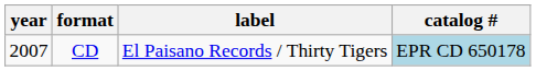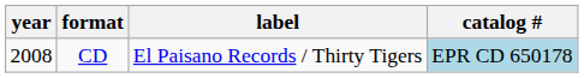CD | year: 2007 -> 2008
